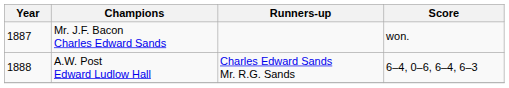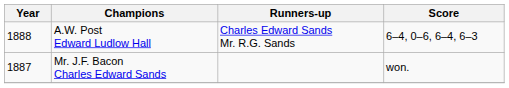rows swapped: Mr. J.F. Bacon Charles Edward Sands <-> A.W. Post Edward Ludlow Hall
